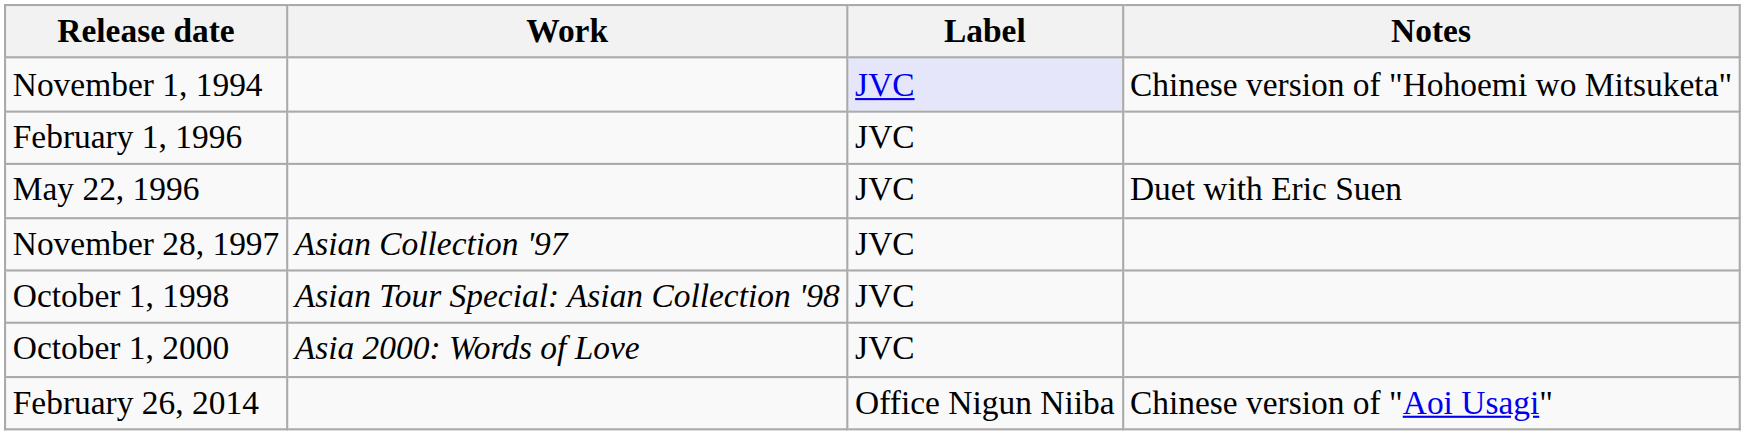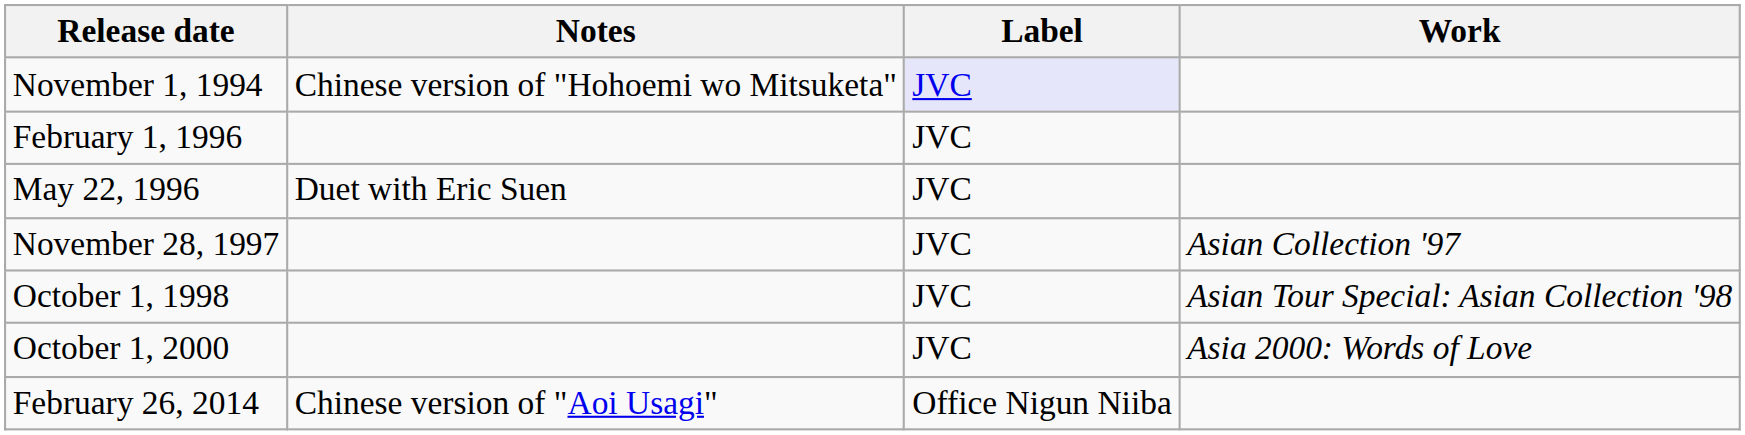columns swapped: Work <-> Notes
